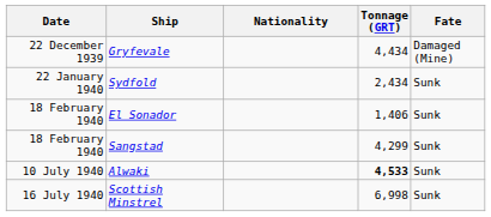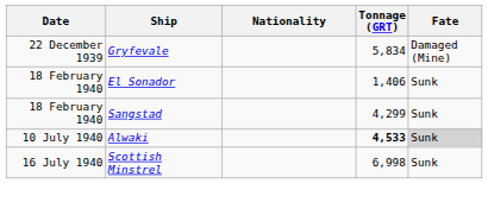Gryfevale | Tonnage (GRT): 4,434 -> 5,834
- row: 22 January 1940 | Sydfold | 2,434 | Sunk
Alwaki | Fate: no background -> lightgrey background
